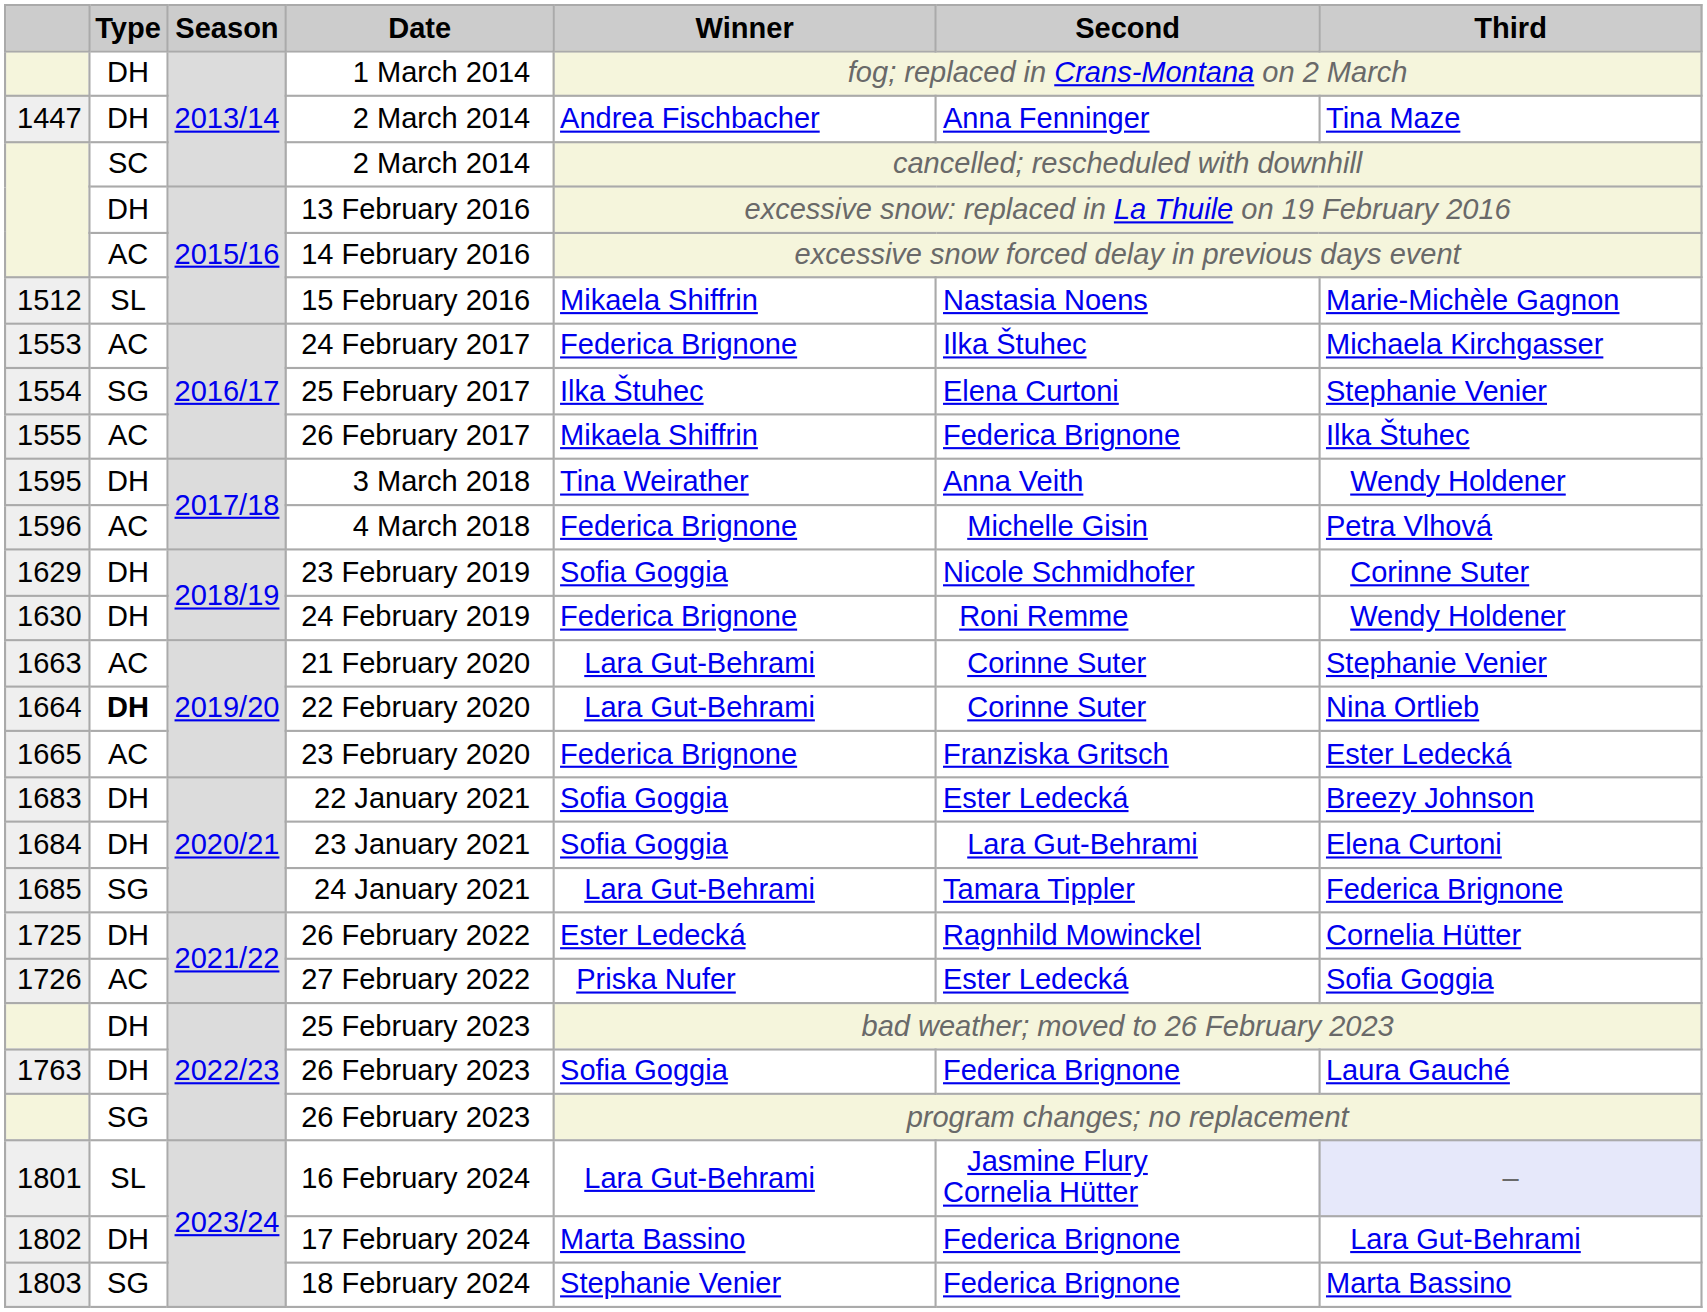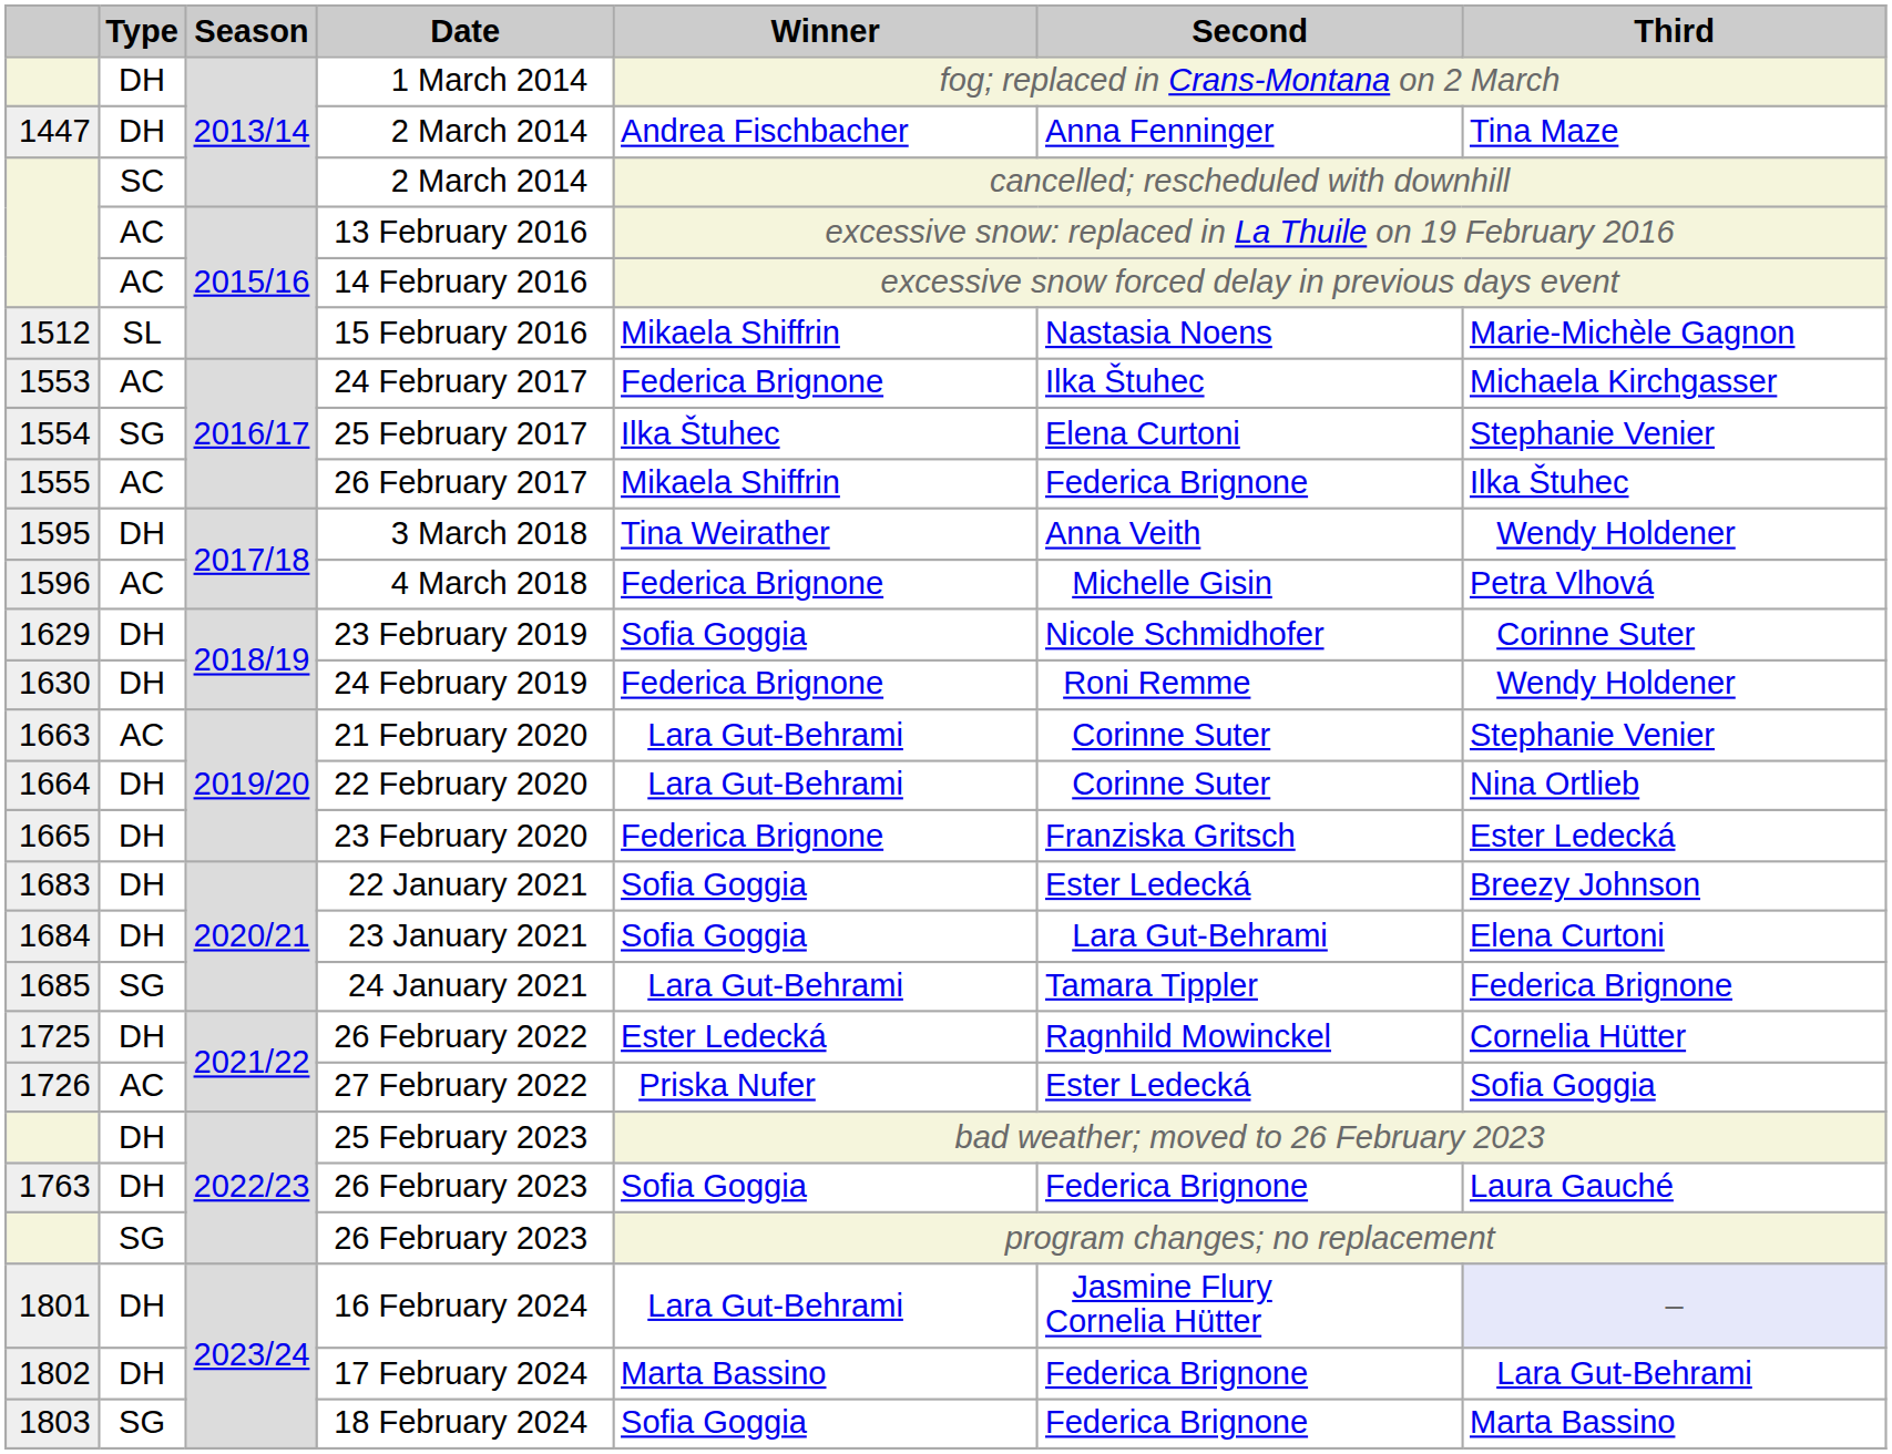13 February 2016 | Type: DH -> AC
22 February 2020 | Type: bold -> normal
23 February 2020 | Type: AC -> DH
16 February 2024 | Type: SL -> DH
18 February 2024 | Winner: Stephanie Venier -> Sofia Goggia
